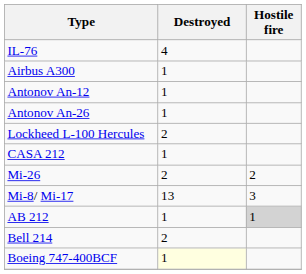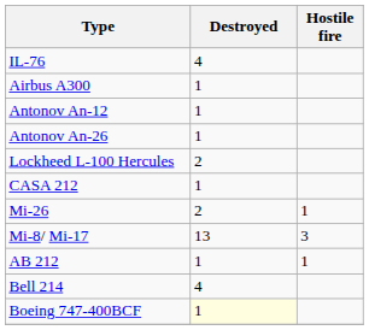Mi-26 | Hostile fire: 2 -> 1
AB 212 | Hostile fire: lightgrey background -> no background
Bell 214 | Destroyed: 2 -> 4
